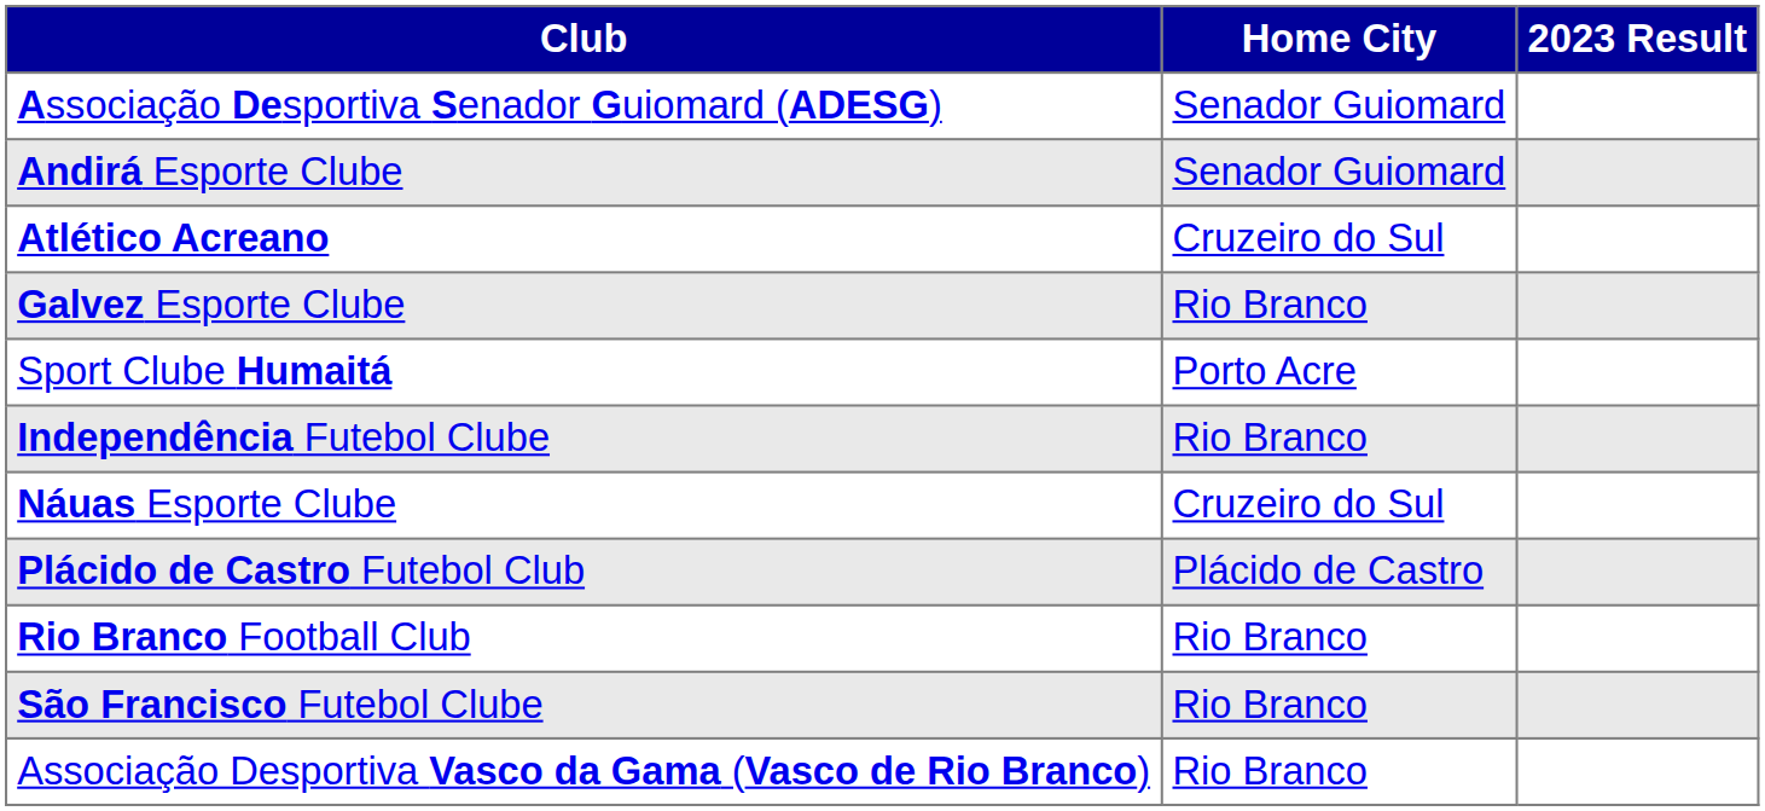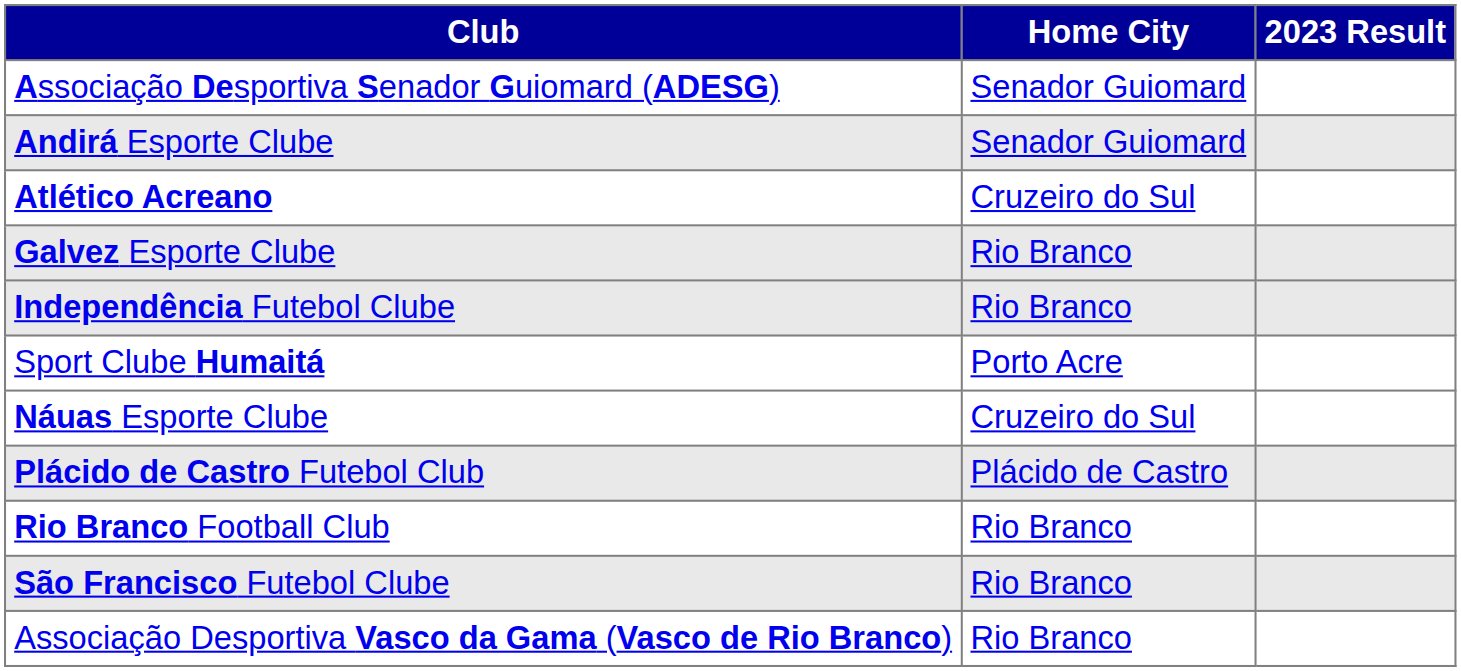rows swapped: Sport Clube Humaitá <-> Independência Futebol Clube
